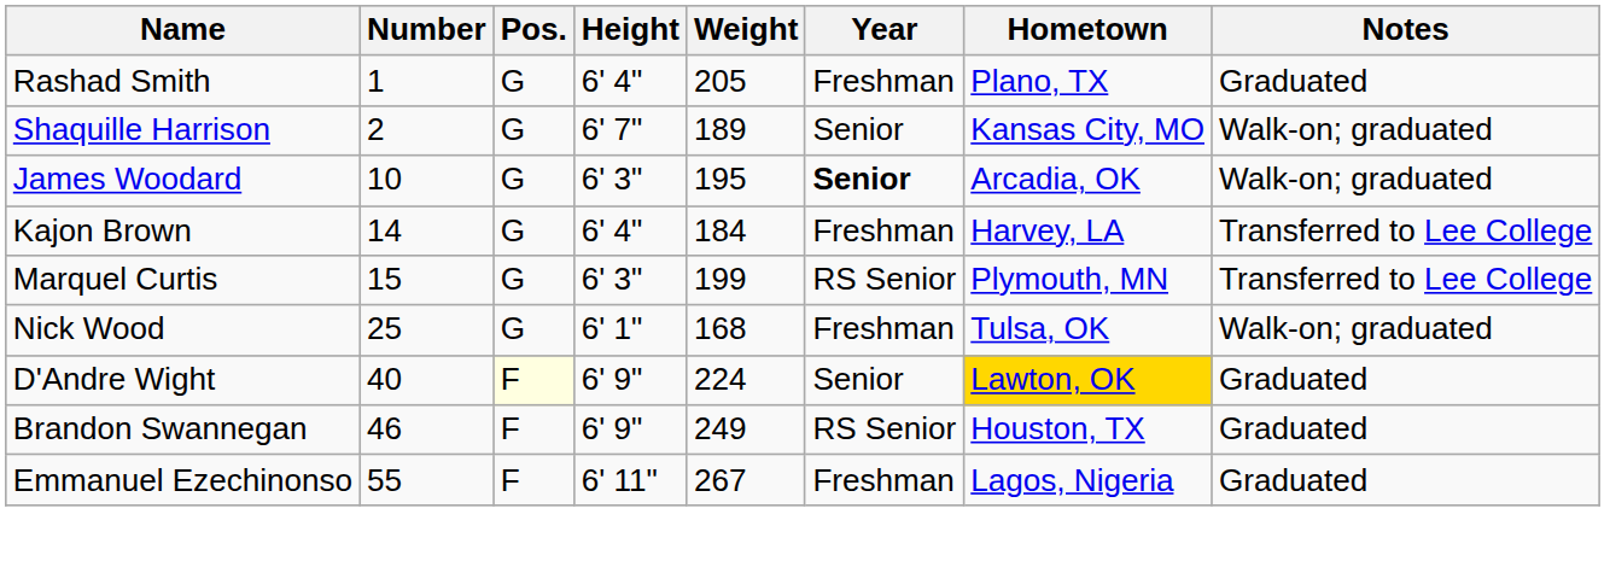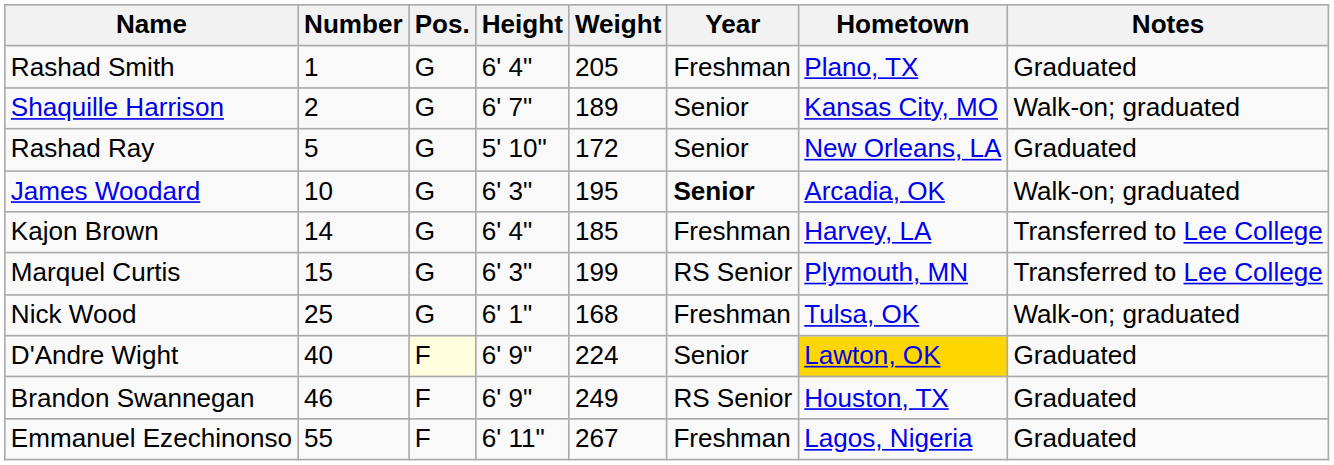+ row: Rashad Ray | 5 | G | 5' 10" | 172 | Senior | New Orleans, LA | Graduated
Kajon Brown | Weight: 184 -> 185
